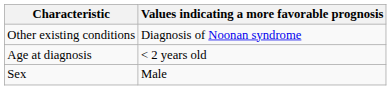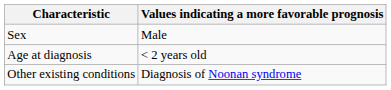rows swapped: Sex <-> Other existing conditions
